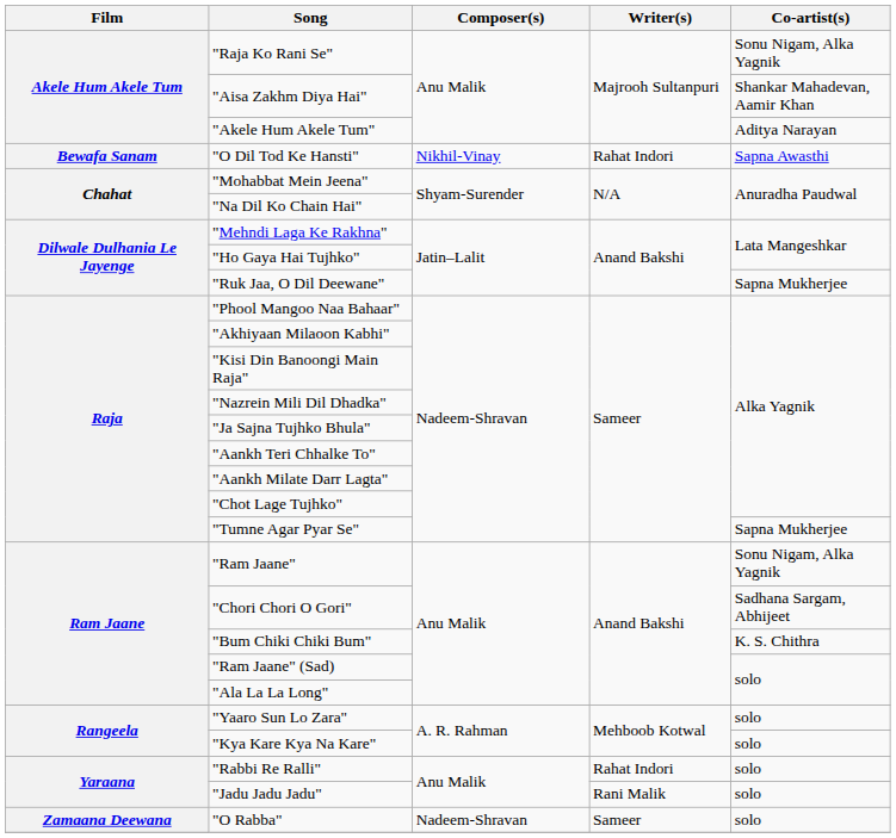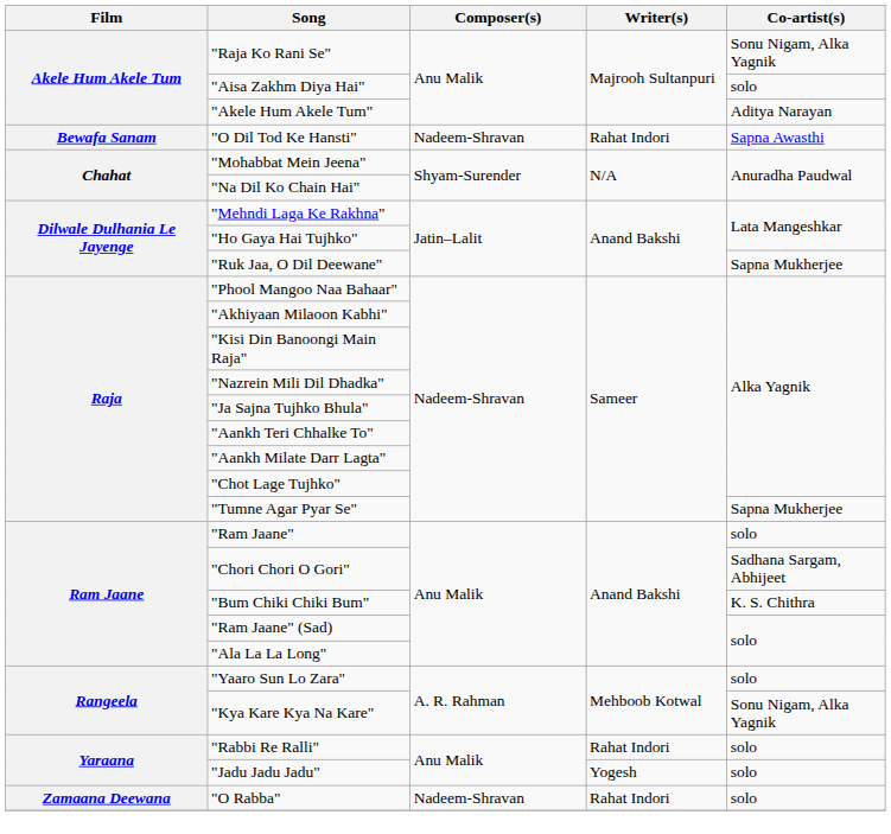"Aisa Zakhm Diya Hai" | Co-artist(s): Shankar Mahadevan, Aamir Khan -> solo
"O Dil Tod Ke Hansti" | Composer(s): Nikhil-Vinay -> Nadeem-Shravan
"Ram Jaane" | Co-artist(s): Sonu Nigam, Alka Yagnik -> solo
"Kya Kare Kya Na Kare" | Co-artist(s): solo -> Sonu Nigam, Alka Yagnik
"Jadu Jadu Jadu" | Writer(s): Rani Malik -> Yogesh
"O Rabba" | Writer(s): Sameer -> Rahat Indori
